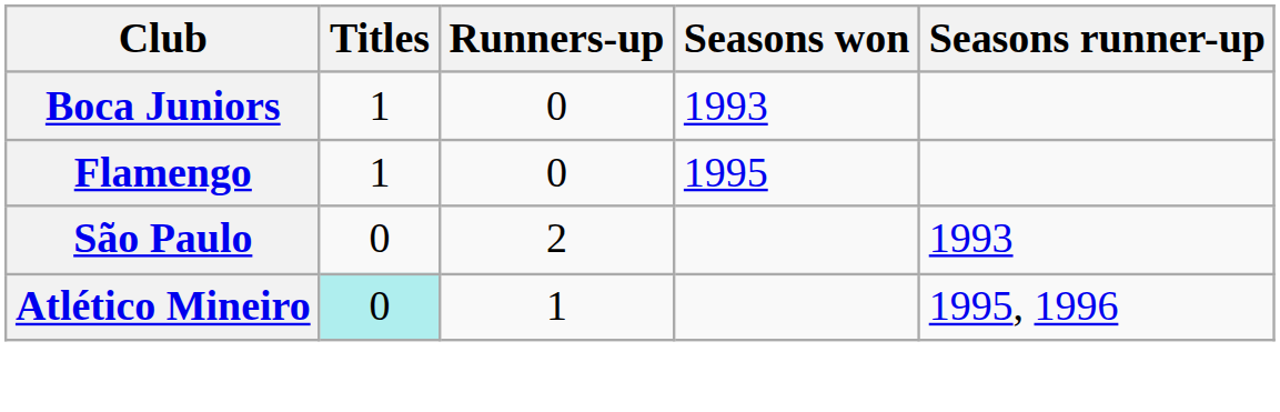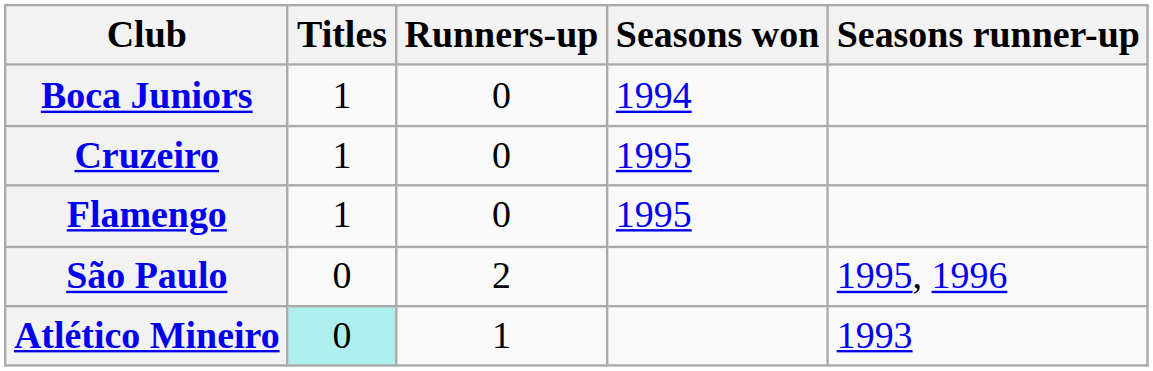Boca Juniors | Seasons won: 1993 -> 1994
+ row: Cruzeiro | 1 | 0 | 1995
São Paulo | Seasons runner-up: 1993 -> 1995, 1996
Atlético Mineiro | Seasons runner-up: 1995, 1996 -> 1993
